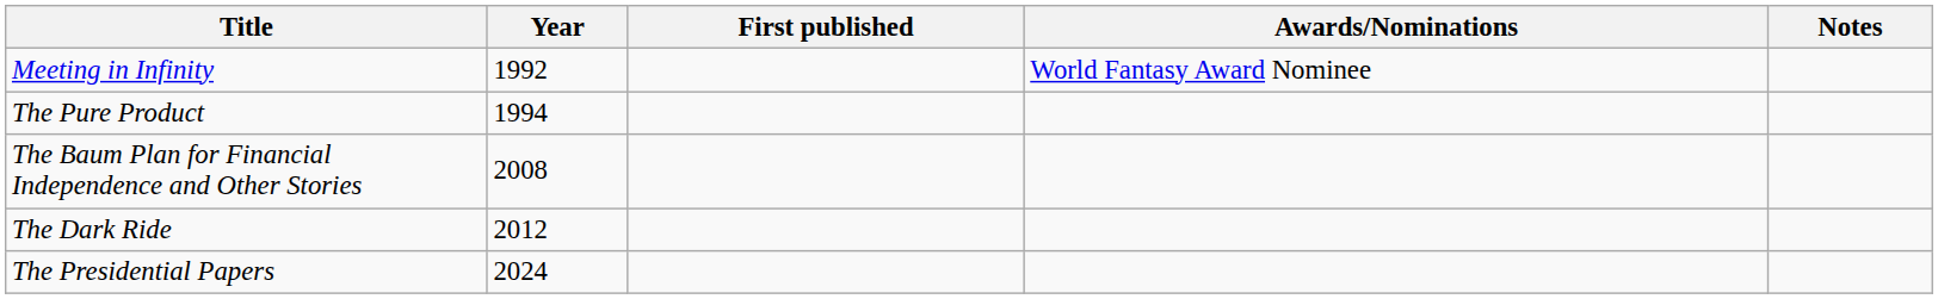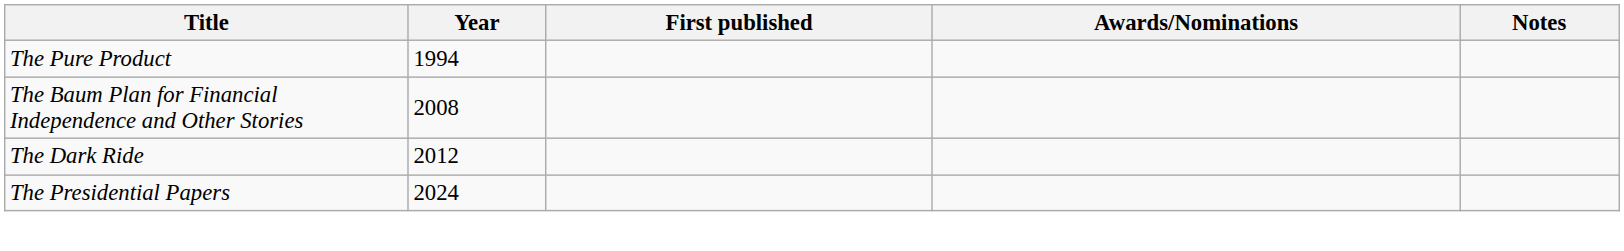- row: Meeting in Infinity | 1992 | World Fantasy Award Nominee
